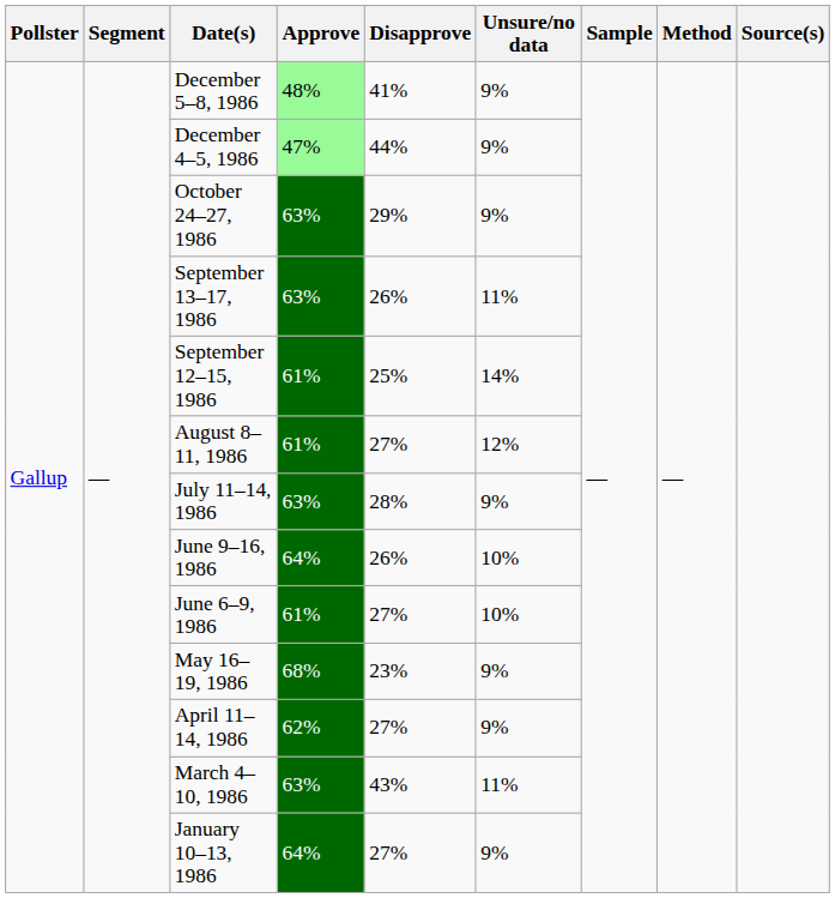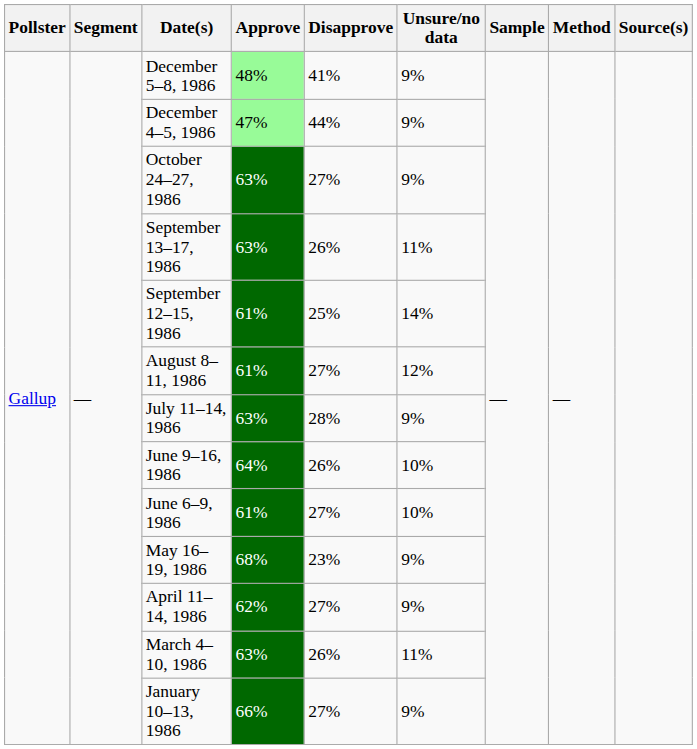October 24–27, 1986 | Disapprove: 29% -> 27%
March 4–10, 1986 | Disapprove: 43% -> 26%
January 10–13, 1986 | Approve: 64% -> 66%
